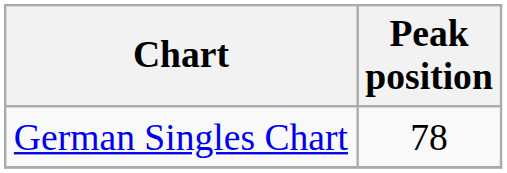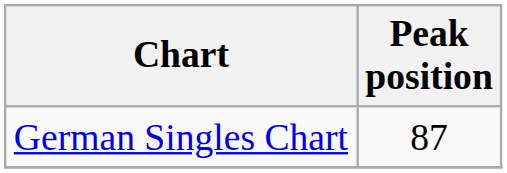German Singles Chart | Peak position: 78 -> 87
